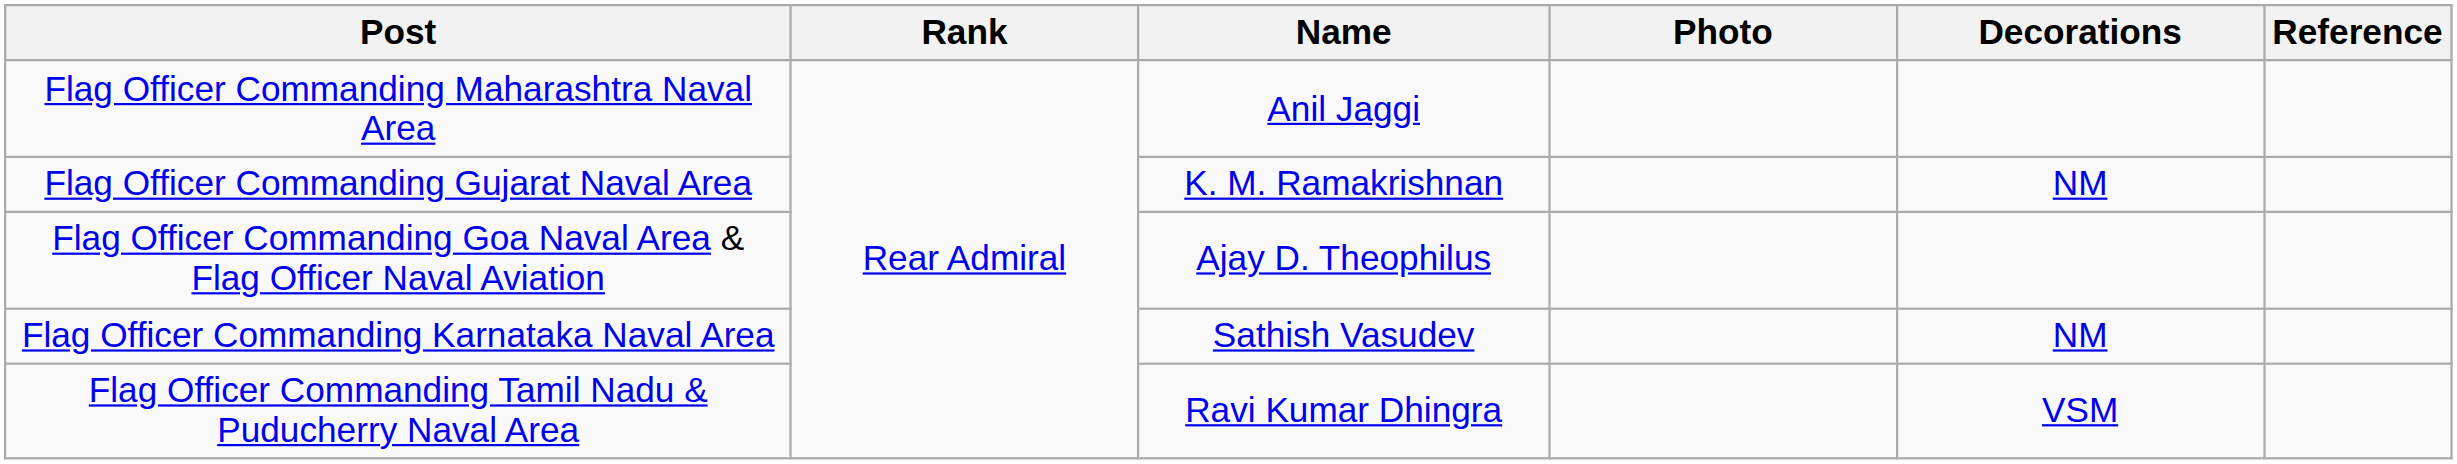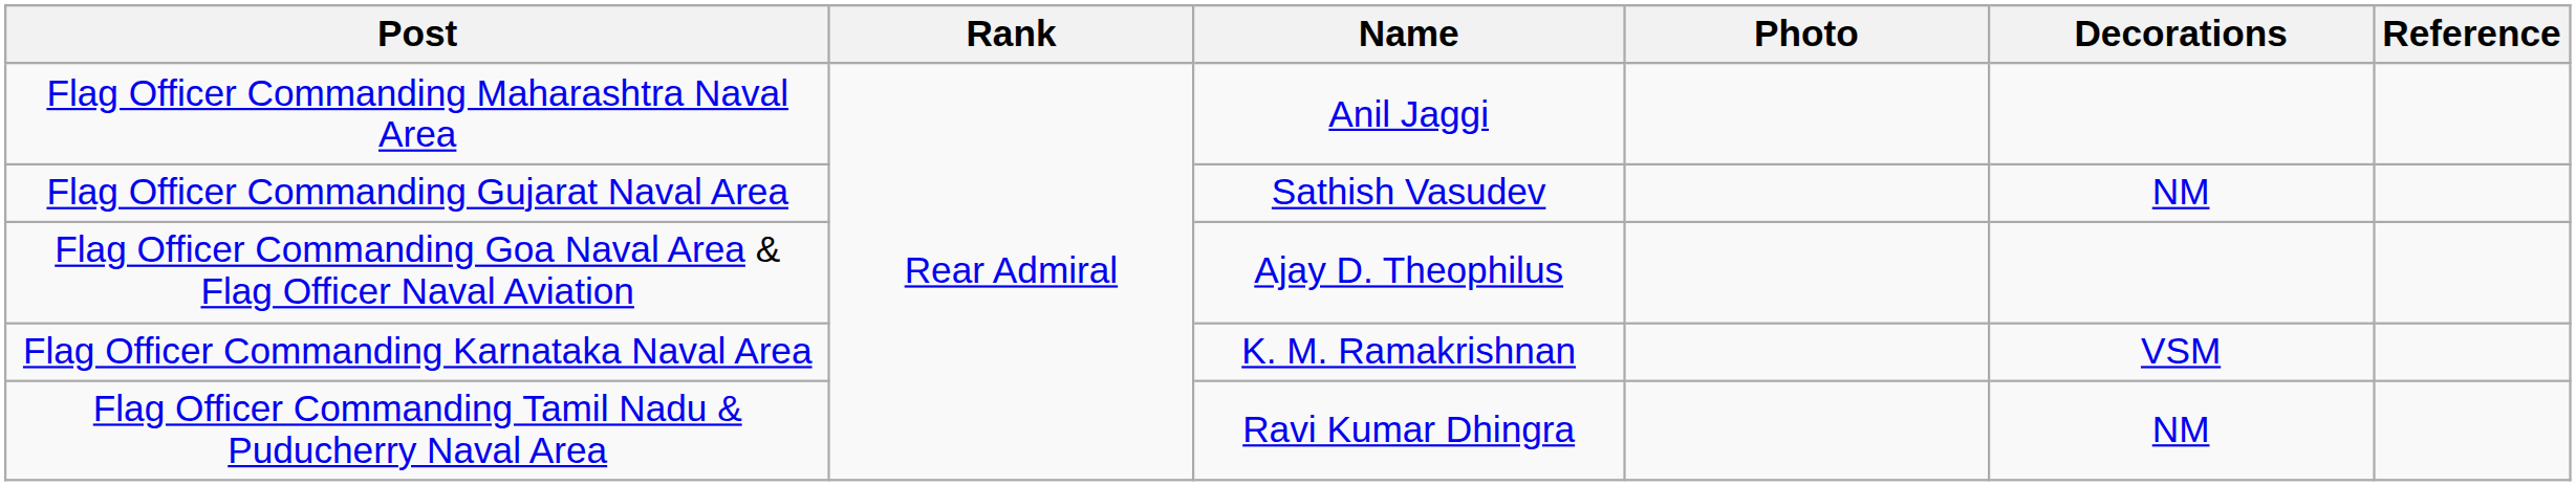Flag Officer Commanding Gujarat Naval Area | Name: K. M. Ramakrishnan -> Sathish Vasudev
Flag Officer Commanding Karnataka Naval Area | Name: Sathish Vasudev -> K. M. Ramakrishnan
Flag Officer Commanding Karnataka Naval Area | Decorations: NM -> VSM
Flag Officer Commanding Tamil Nadu & Puducherry Naval Area | Decorations: VSM -> NM
